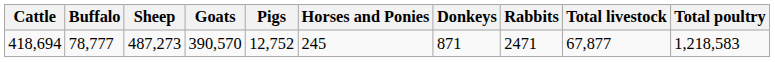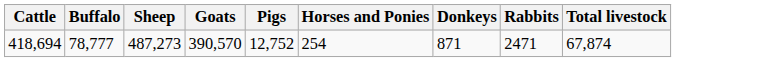- column: Total poultry | 1,218,583
418,694 | Horses and Ponies: 245 -> 254
418,694 | Total livestock: 67,877 -> 67,874
